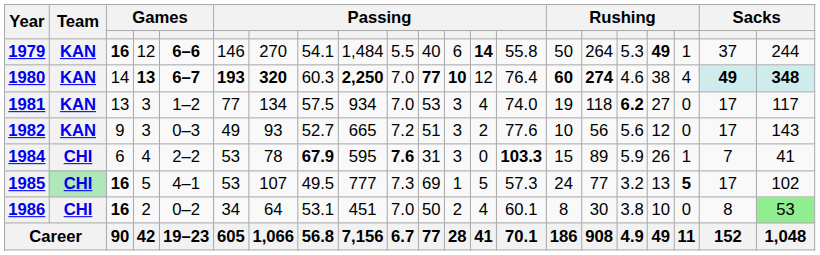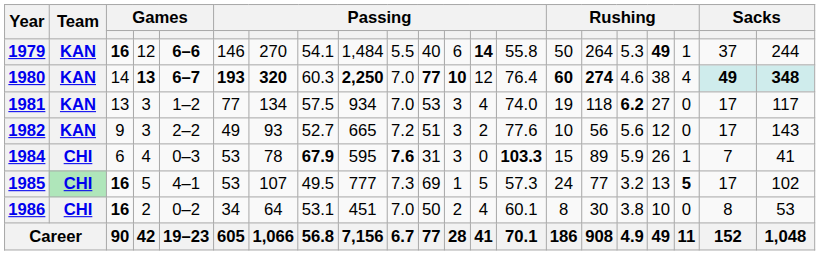1982 | column 5: 0–3 -> 2–2
1984 | column 5: 2–2 -> 0–3
1986 | column 21: lightgreen background -> no background
